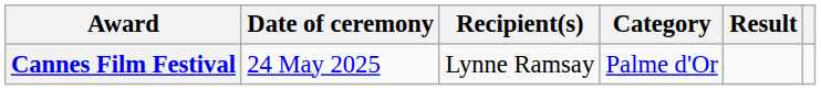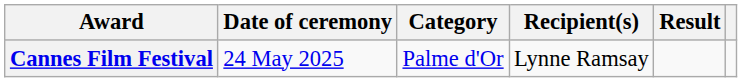columns swapped: Category <-> Recipient(s)
